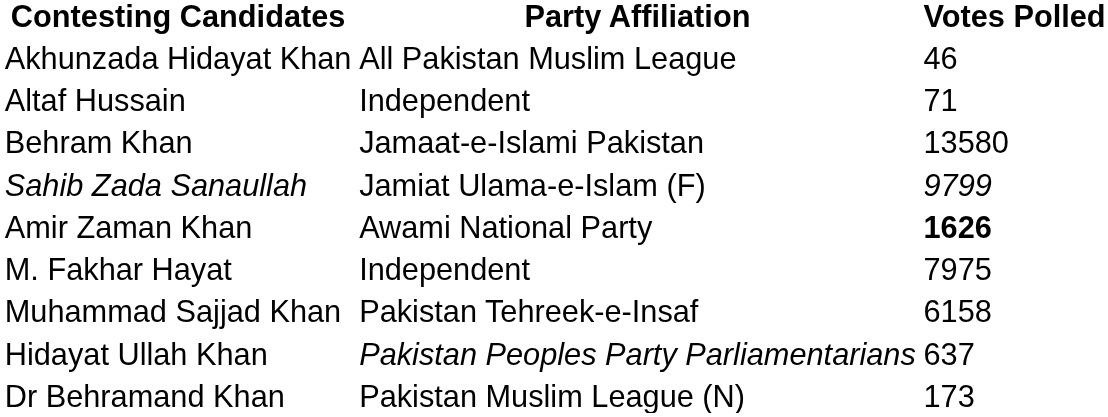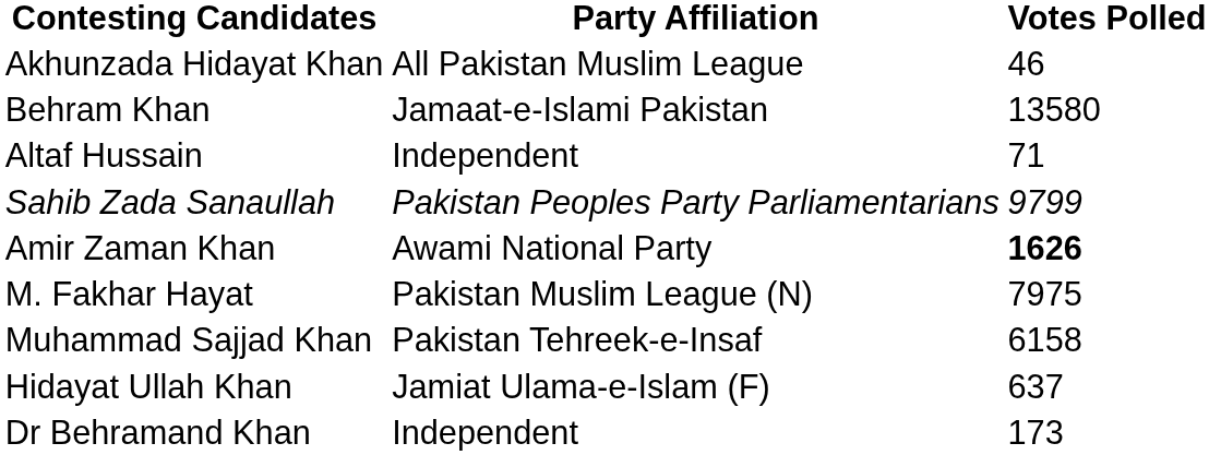rows swapped: Behram Khan <-> Altaf Hussain
Sahib Zada Sanaullah | Party Affiliation: Jamiat Ulama-e-Islam (F) -> Pakistan Peoples Party Parliamentarians
M. Fakhar Hayat | Party Affiliation: Independent -> Pakistan Muslim League (N)
Hidayat Ullah Khan | Party Affiliation: Pakistan Peoples Party Parliamentarians -> Jamiat Ulama-e-Islam (F)
Dr Behramand Khan | Party Affiliation: Pakistan Muslim League (N) -> Independent
